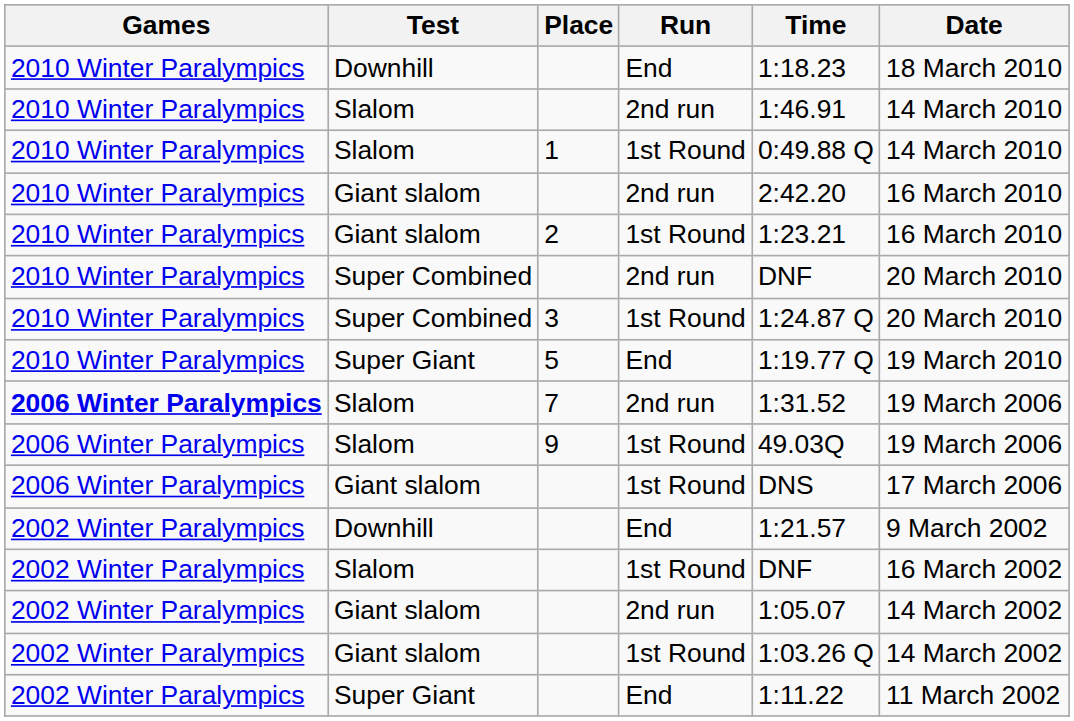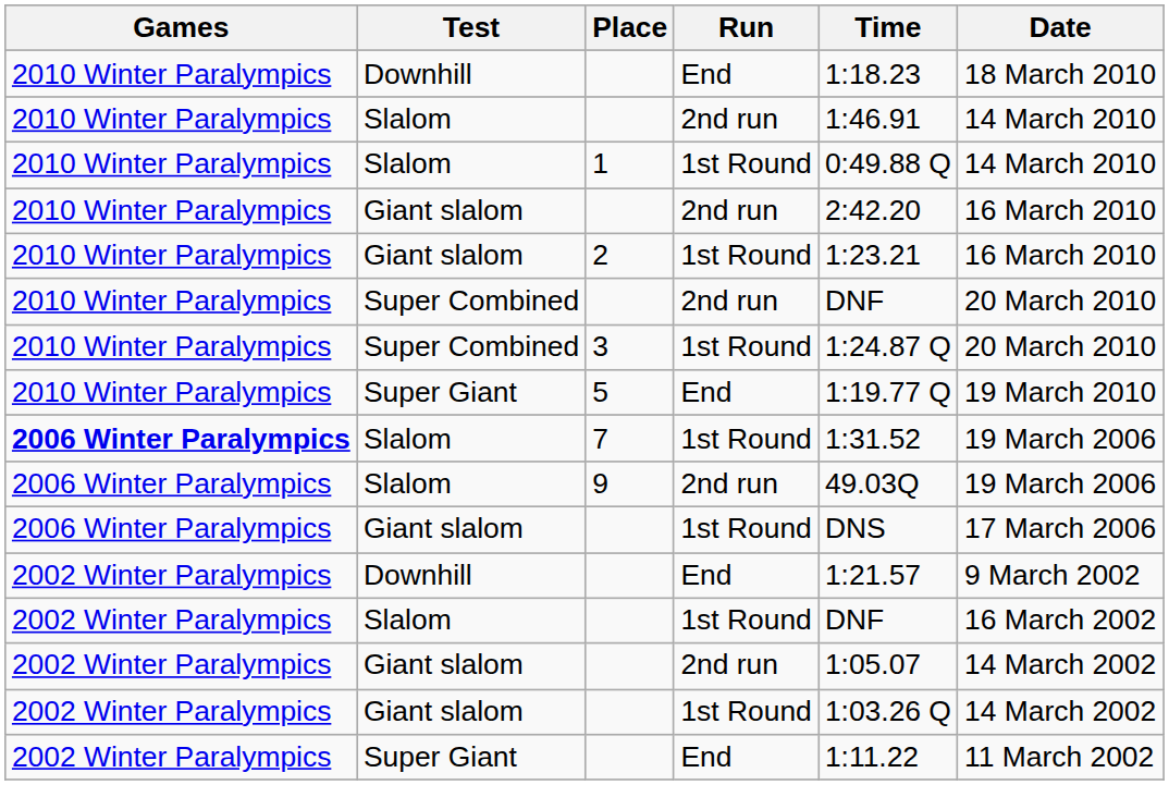7 | Run: 2nd run -> 1st Round
9 | Run: 1st Round -> 2nd run
